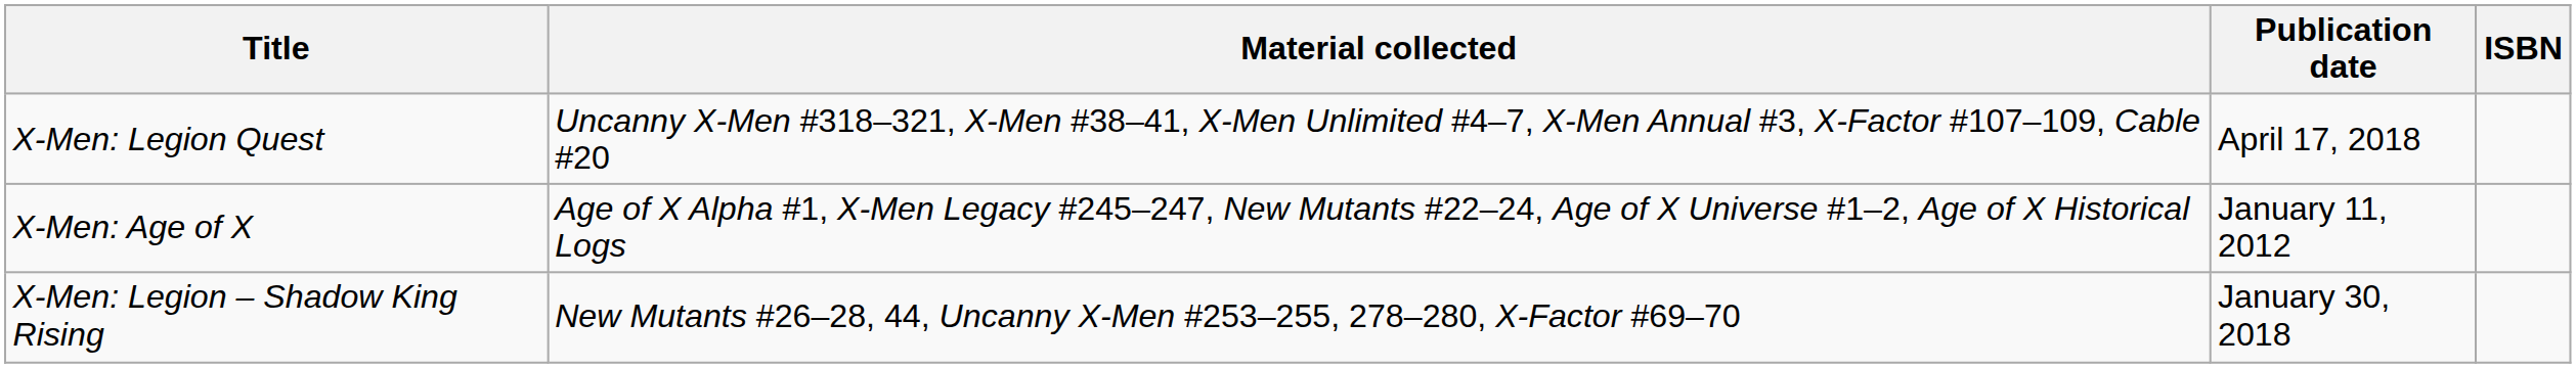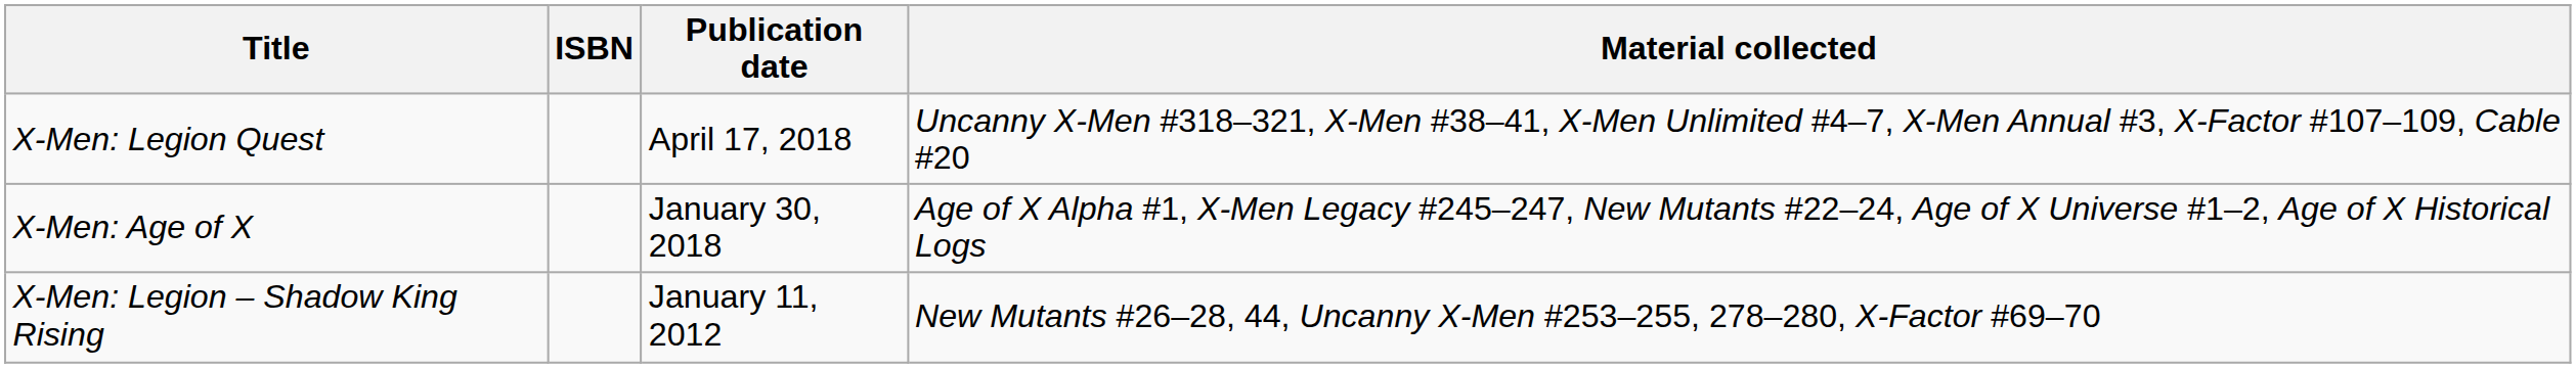columns swapped: Material collected <-> ISBN
X-Men: Age of X | Publication date: January 11, 2012 -> January 30, 2018
X-Men: Legion – Shadow King Rising | Publication date: January 30, 2018 -> January 11, 2012
